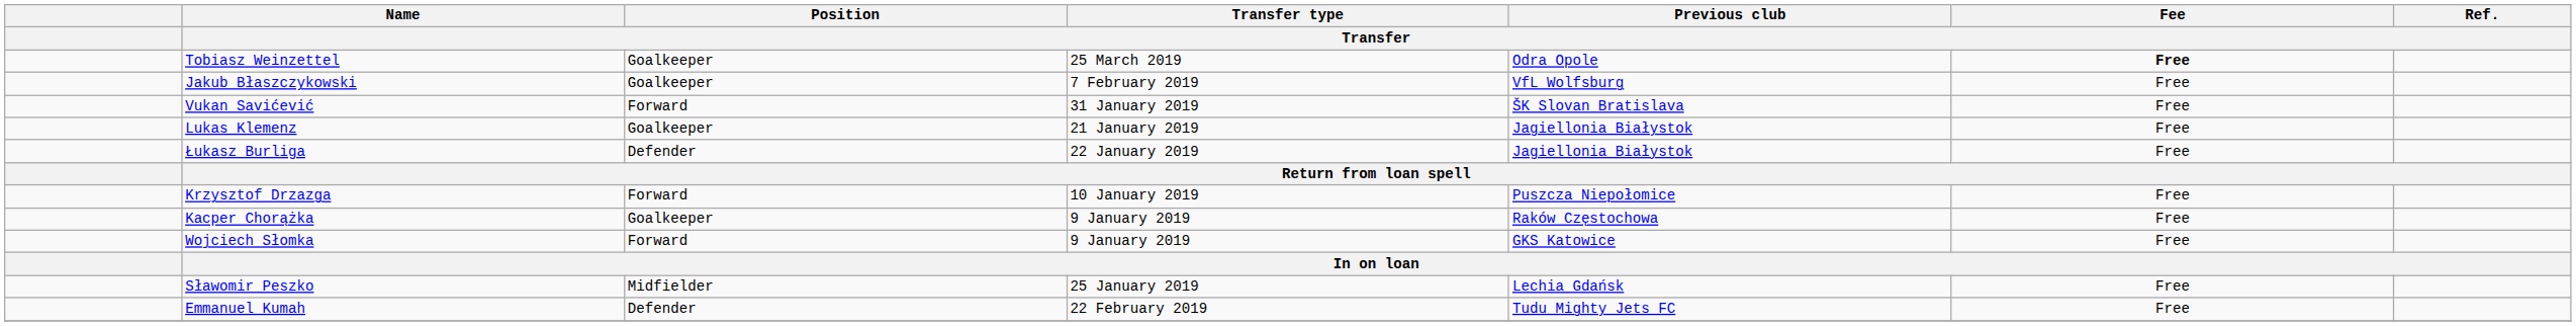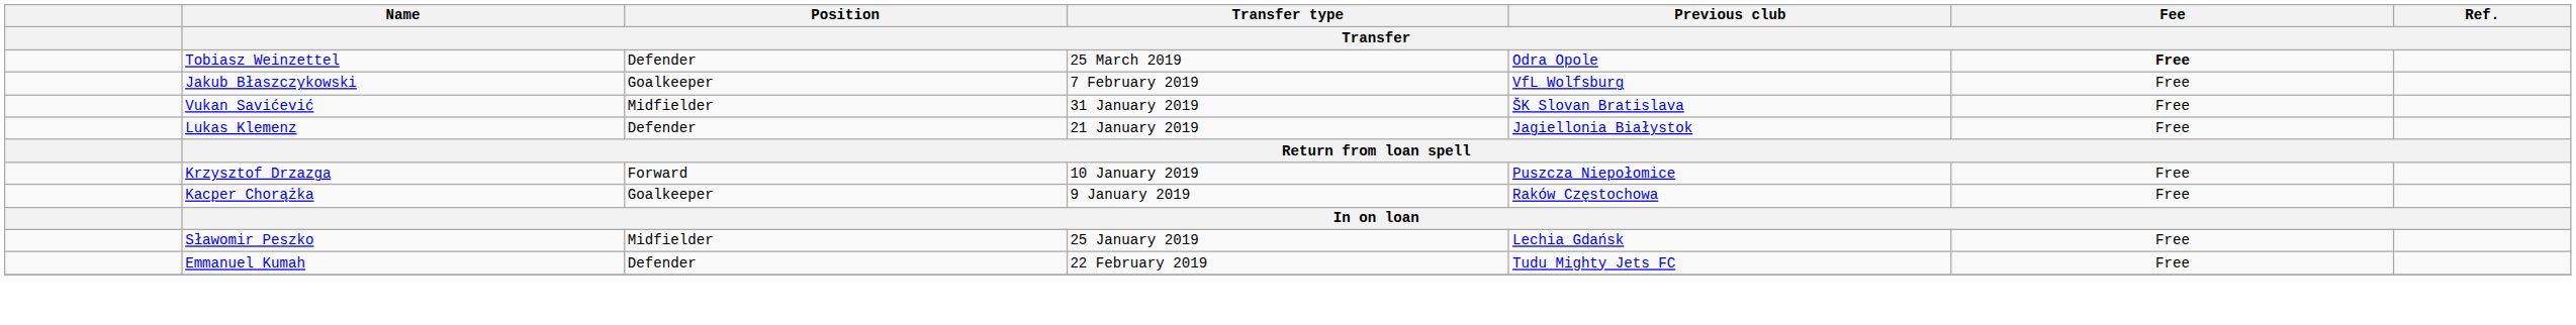Tobiasz Weinzettel | Position / Transfer: Goalkeeper -> Defender
Vukan Savićević | Position / Transfer: Forward -> Midfielder
Lukas Klemenz | Position / Transfer: Goalkeeper -> Defender
- row: Łukasz Burliga | Defender | 22 January 2019 | Jagiellonia Białystok | Free
- row: Wojciech Słomka | Forward | 9 January 2019 | GKS Katowice | Free
